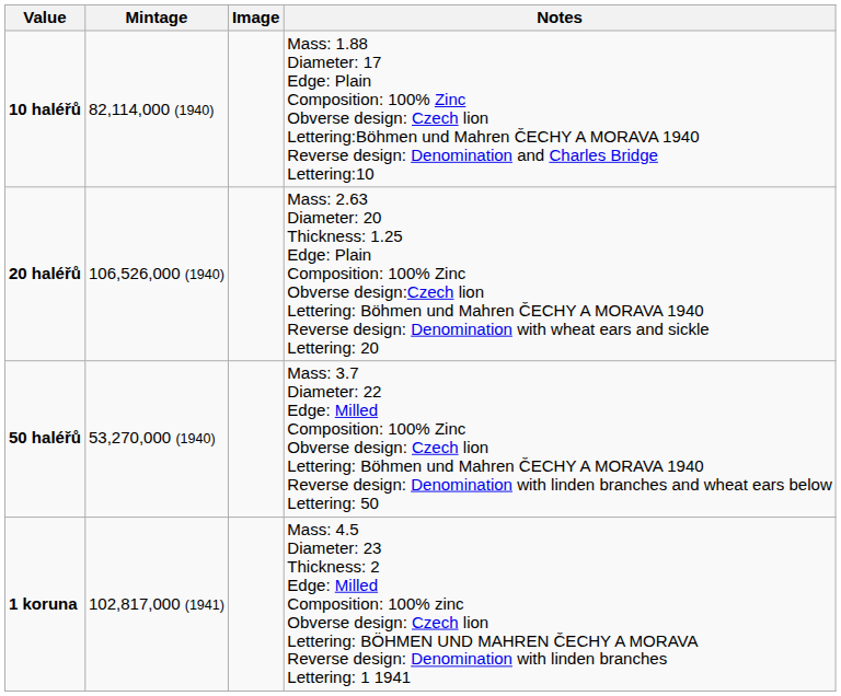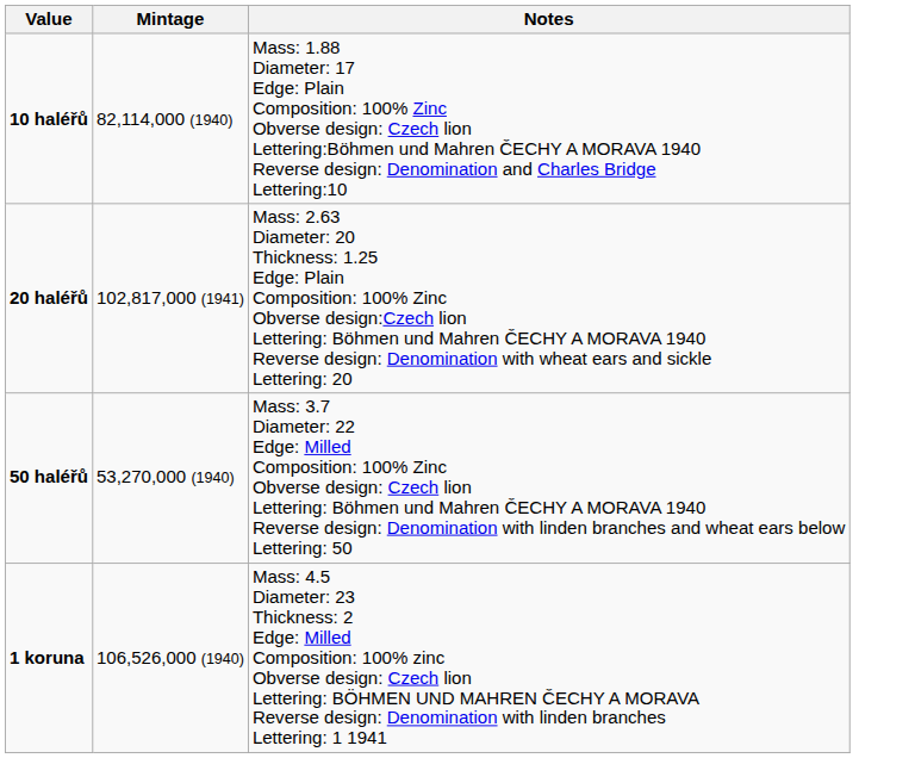- column: Image
20 haléřů | Mintage: 106,526,000 (1940) -> 102,817,000 (1941)
1 koruna | Mintage: 102,817,000 (1941) -> 106,526,000 (1940)
